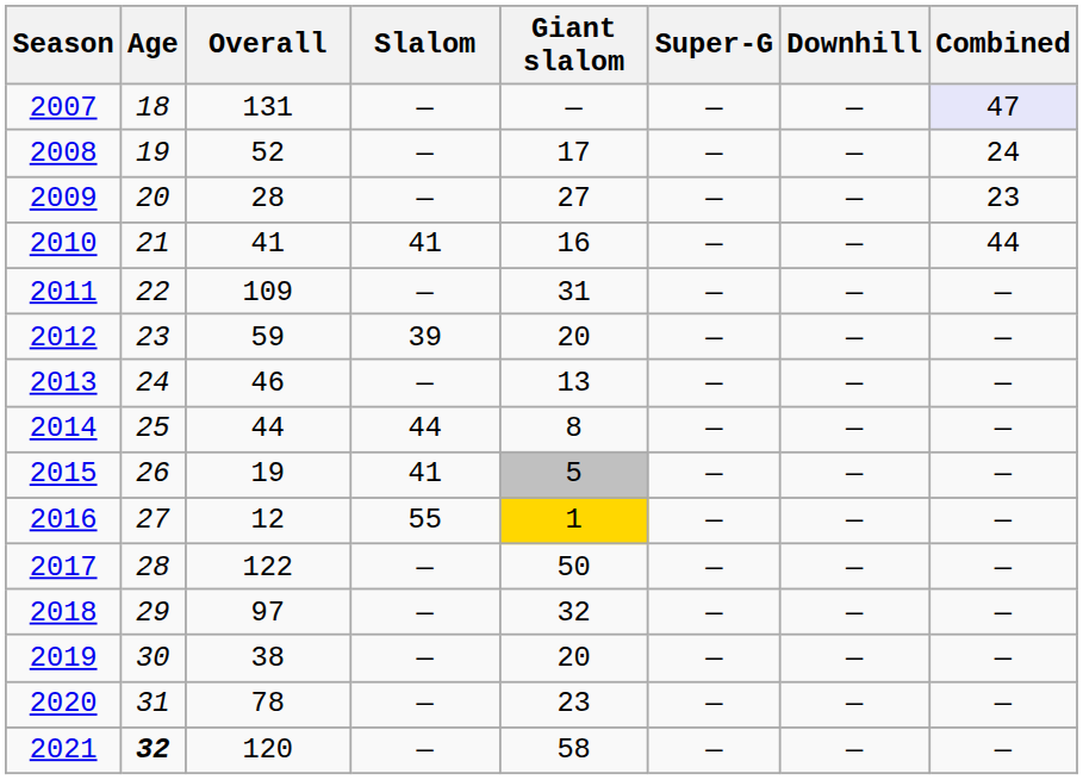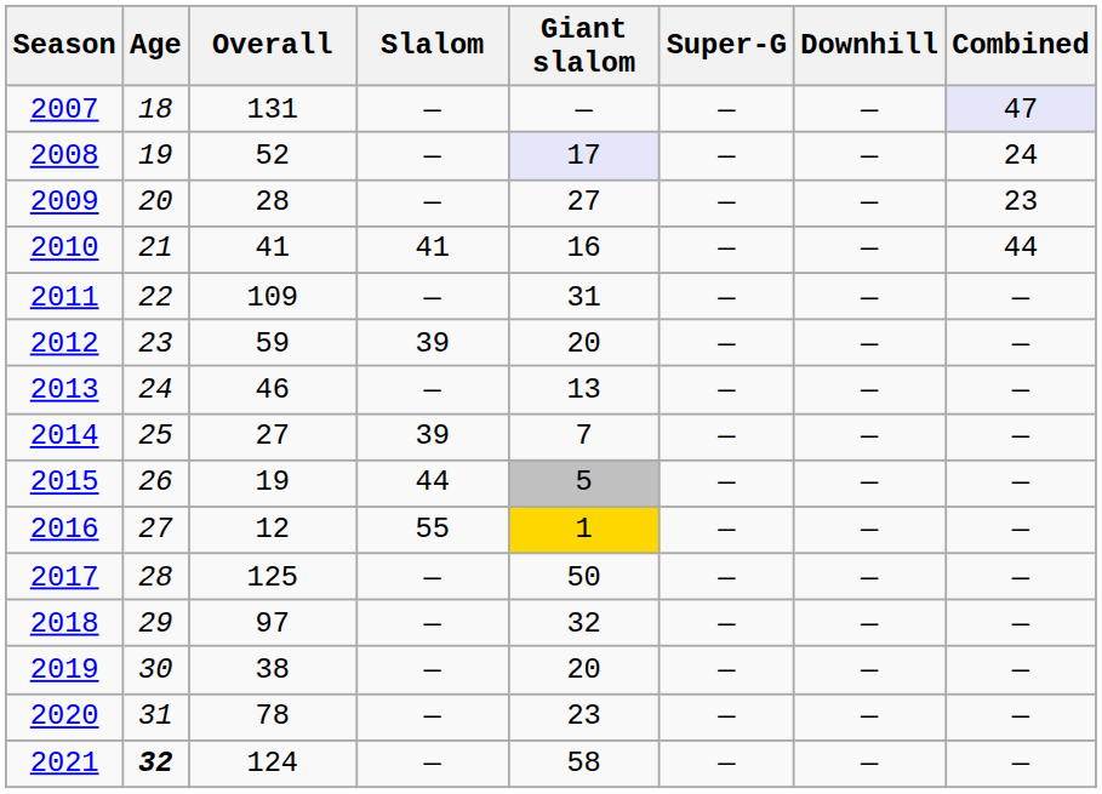2008 | Giant slalom: no background -> lavender background
2014 | Overall: 44 -> 27
2014 | Slalom: 44 -> 39
2014 | Giant slalom: 8 -> 7
2015 | Slalom: 41 -> 44
2017 | Overall: 122 -> 125
2021 | Overall: 120 -> 124
